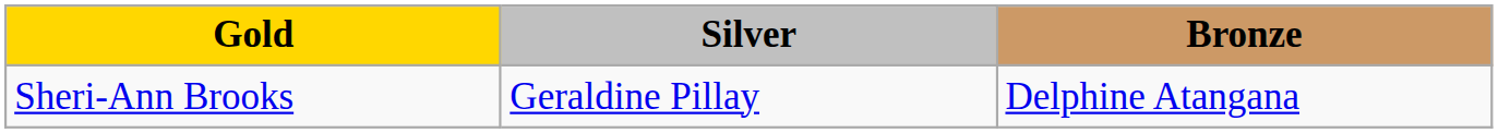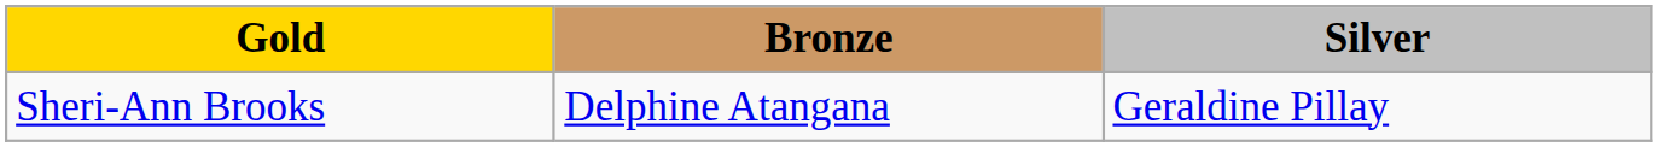columns swapped: Silver <-> Bronze
